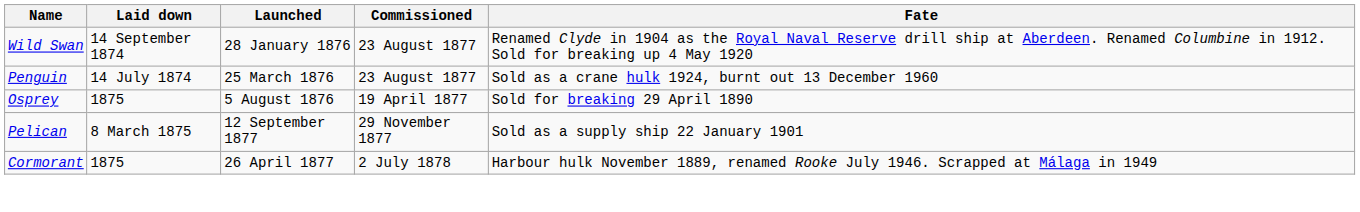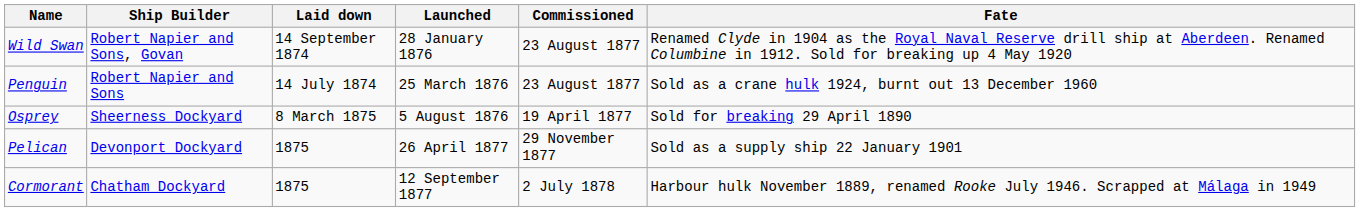+ column: Ship Builder | Robert Napier and Sons, Govan | Robert Napier and Sons | Sheerness Dockyard | Devonport Dockyard | Chatham Dockyard
Osprey | Laid down: 1875 -> 8 March 1875
Pelican | Laid down: 8 March 1875 -> 1875
Pelican | Launched: 12 September 1877 -> 26 April 1877
Cormorant | Launched: 26 April 1877 -> 12 September 1877
